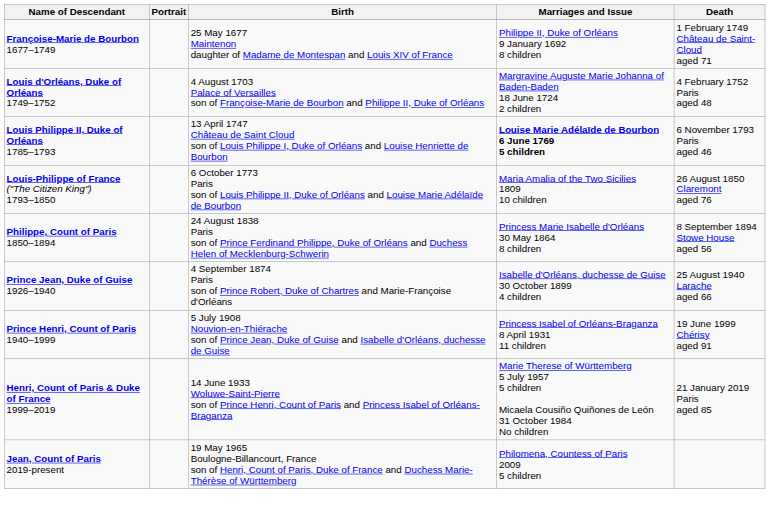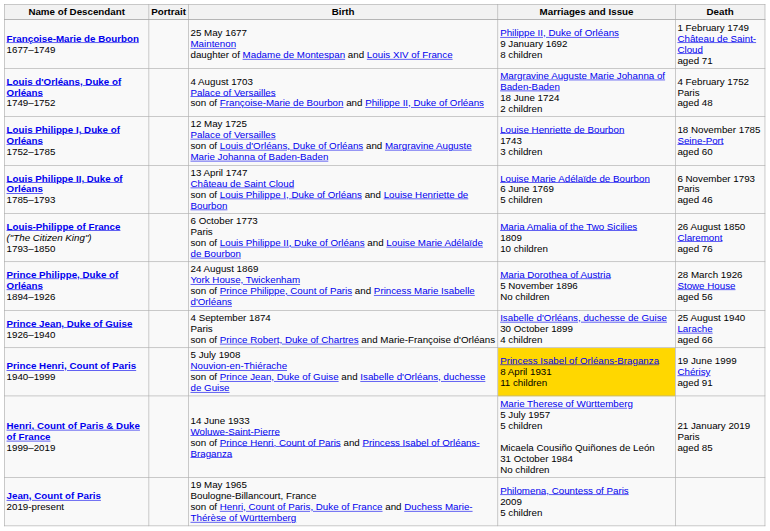+ row: Louis Philippe I, Duke of Orléans 1752–1785 | 12 May 1725 Palace of Versailles son of Louis d'Orléans, Duke of Orléans and Margravine Auguste Marie Johanna of Baden-Baden | Louise Henriette de Bourbon 1743 3 children | 18 November 1785 Seine-Port aged 60
Louis Philippe II, Duke of Orléans 1785–1793 | Marriages and Issue: bold -> normal
- row: Philippe, Count of Paris 1850–1894 | 24 August 1838 Paris son of Prince Ferdinand Philippe, Duke of Orléans and Duchess Helen of Mecklenburg-Schwerin | Princess Marie Isabelle d'Orléans 30 May 1864 8 children | 8 September 1894 Stowe House aged 56
+ row: Prince Philippe, Duke of Orléans 1894–1926 | 24 August 1869 York House, Twickenham son of Prince Philippe, Count of Paris and Princess Marie Isabelle d'Orléans | Maria Dorothea of Austria 5 November 1896 No children | 28 March 1926 Stowe House aged 56
Prince Henri, Count of Paris 1940–1999 | Marriages and Issue: no background -> gold background
